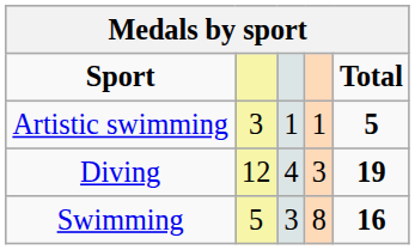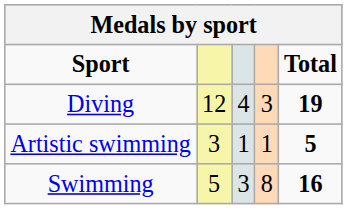rows swapped: Artistic swimming <-> Diving
